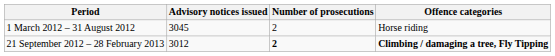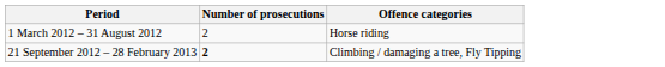- column: Advisory notices issued | 3045 | 3012
21 September 2012 – 28 February 2013 | Offence categories: bold -> normal
